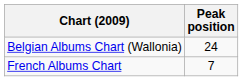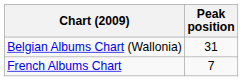Belgian Albums Chart (Wallonia) | Peak position: 24 -> 31
